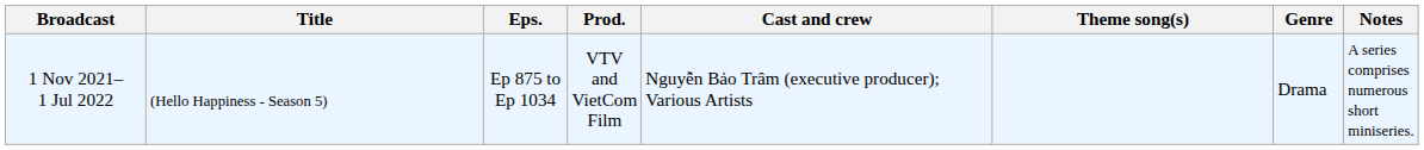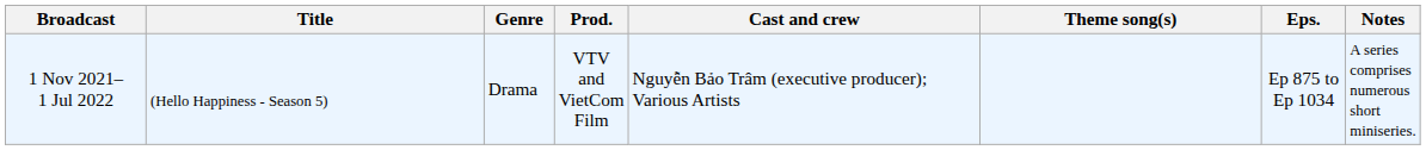columns swapped: Eps. <-> Genre
